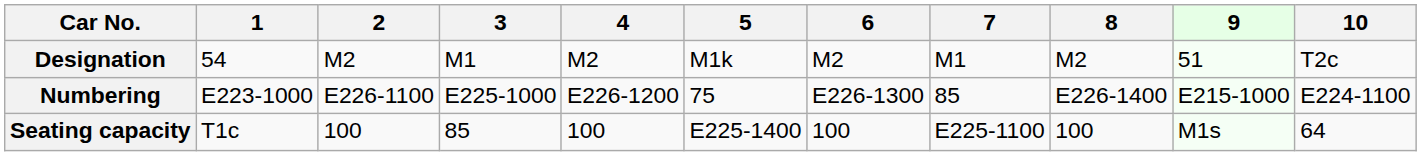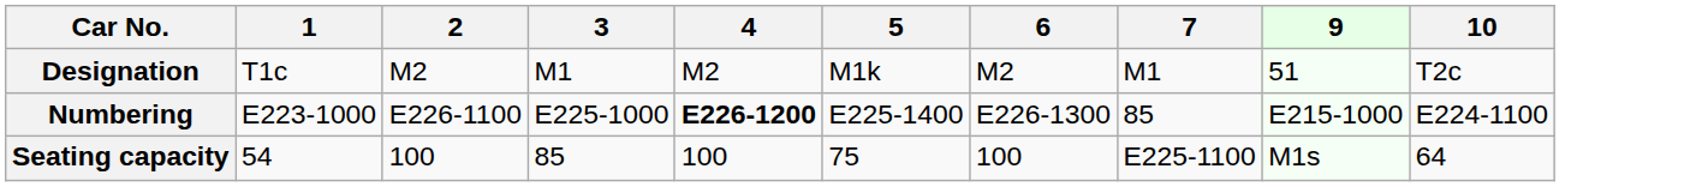- column: 8 | M2 | E226-1400 | 100
Designation | 1: 54 -> T1c
Numbering | 4: normal -> bold
Numbering | 5: 75 -> E225-1400
Seating capacity | 1: T1c -> 54
Seating capacity | 5: E225-1400 -> 75
